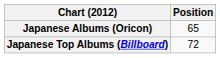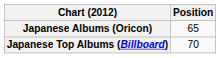Japanese Top Albums (Billboard) | Position: 72 -> 70
